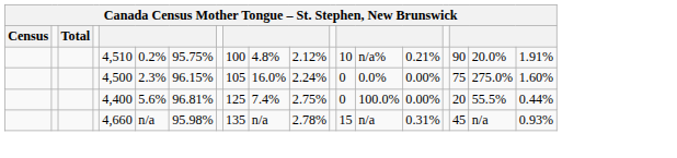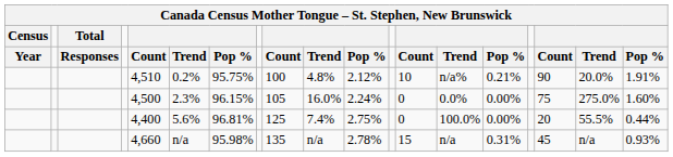+ row: Year | Responses | Count | Trend | Pop % | Count | Trend | Pop % | Count | Trend | Pop % | Count | Trend | Pop %
